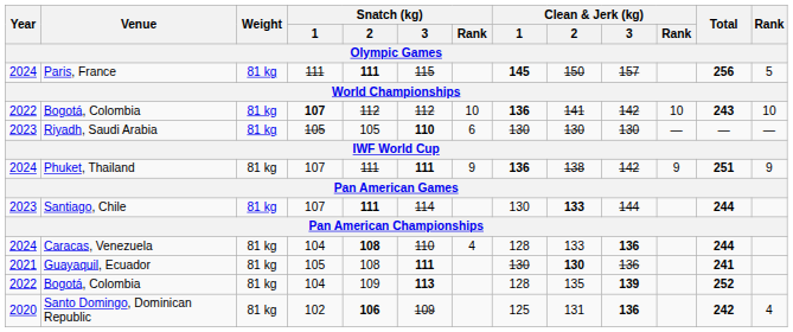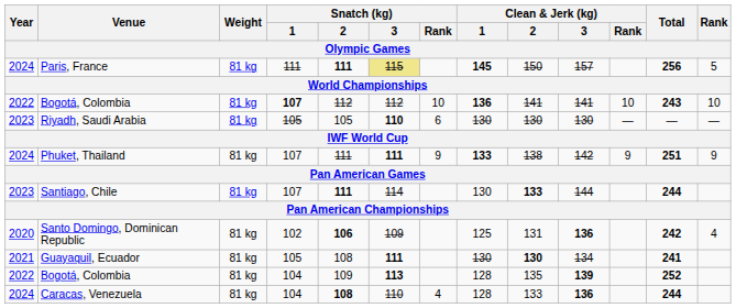Paris, France | Snatch (kg) / 3: no background -> khaki background
Bogotá, Colombia / 107 | Clean & Jerk (kg) / 3: 142 -> 141
Phuket, Thailand | Clean & Jerk (kg) / 1: 136 -> 133
rows swapped: Santo Domingo, Dominican Republic <-> Caracas, Venezuela
Guayaquil, Ecuador | Clean & Jerk (kg) / 3: 136 -> 134
